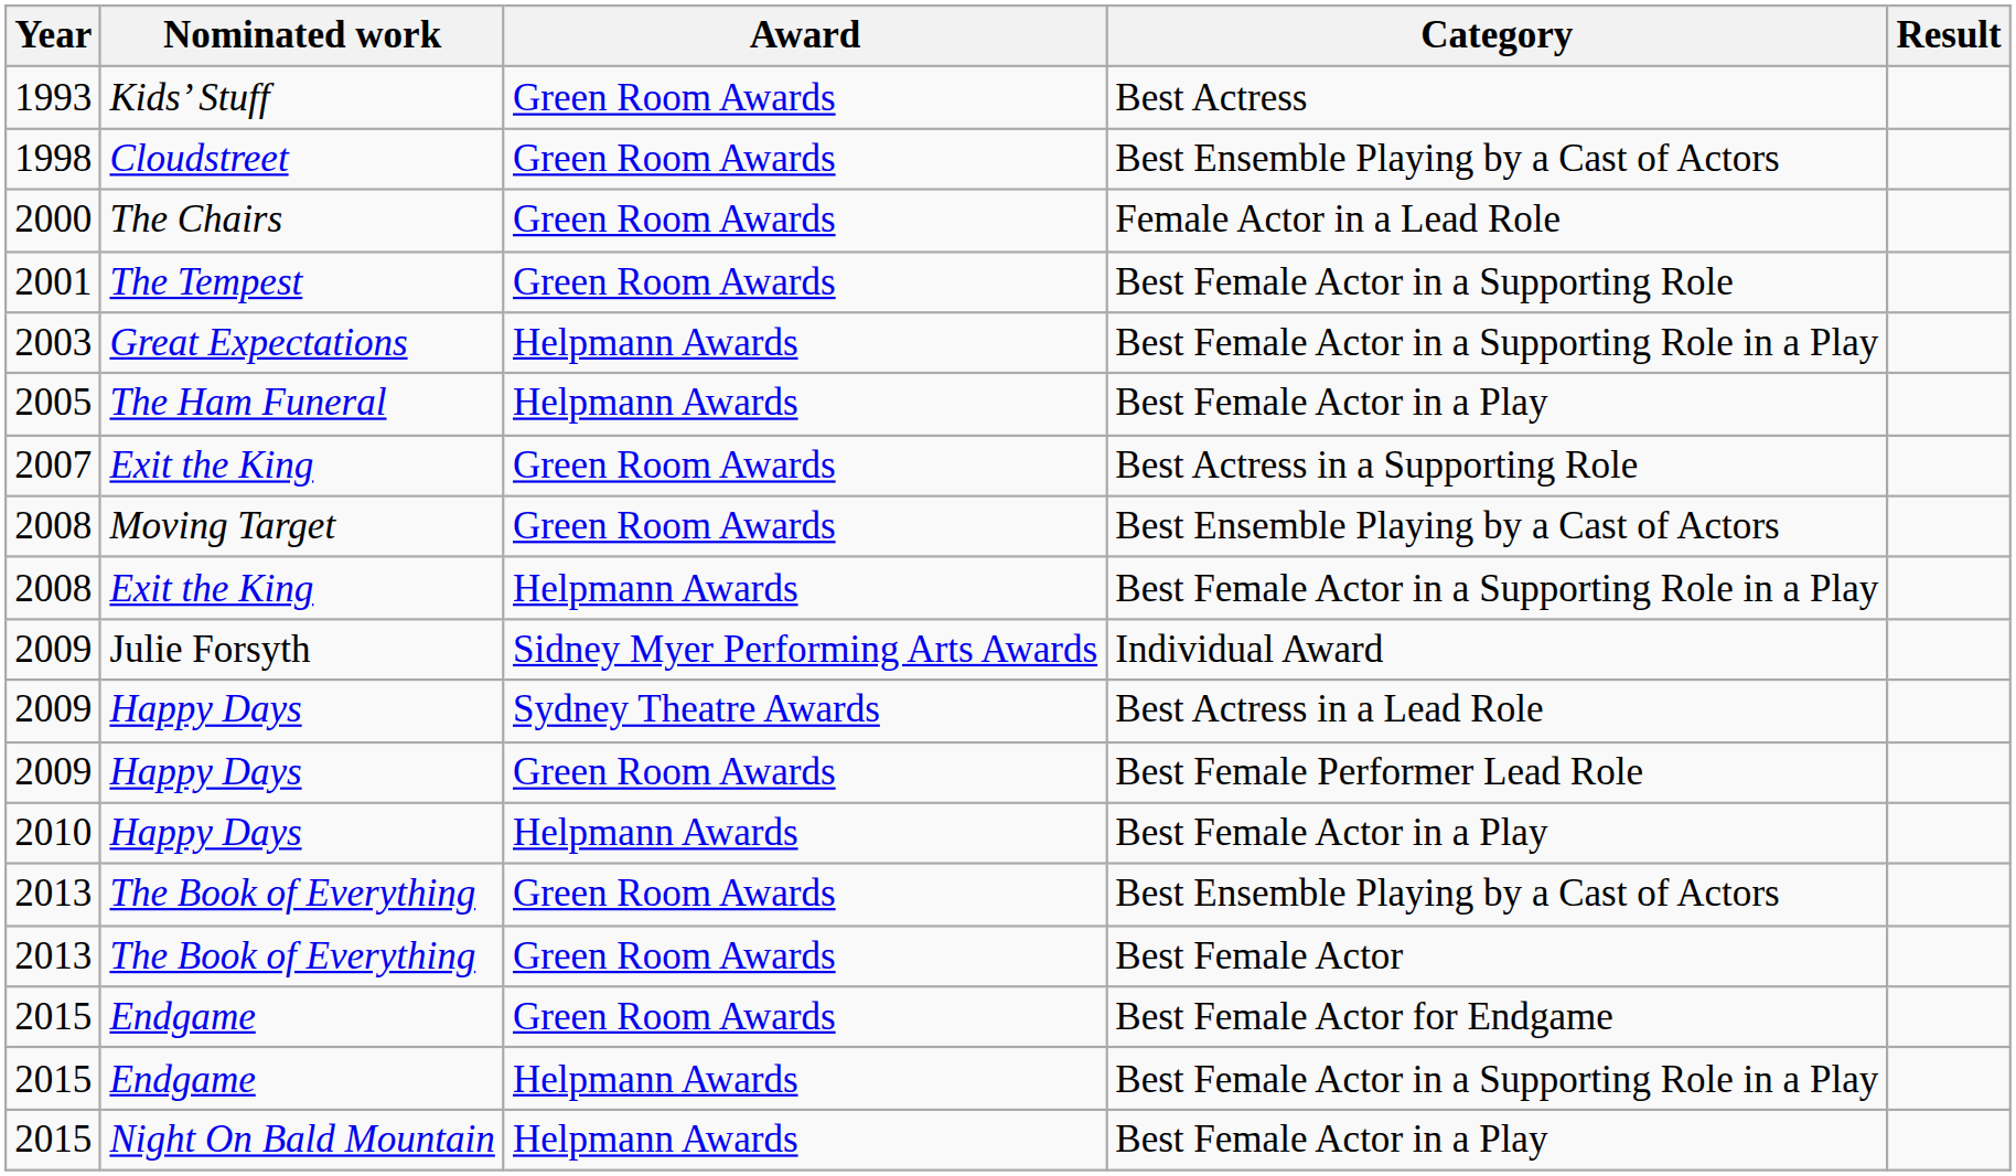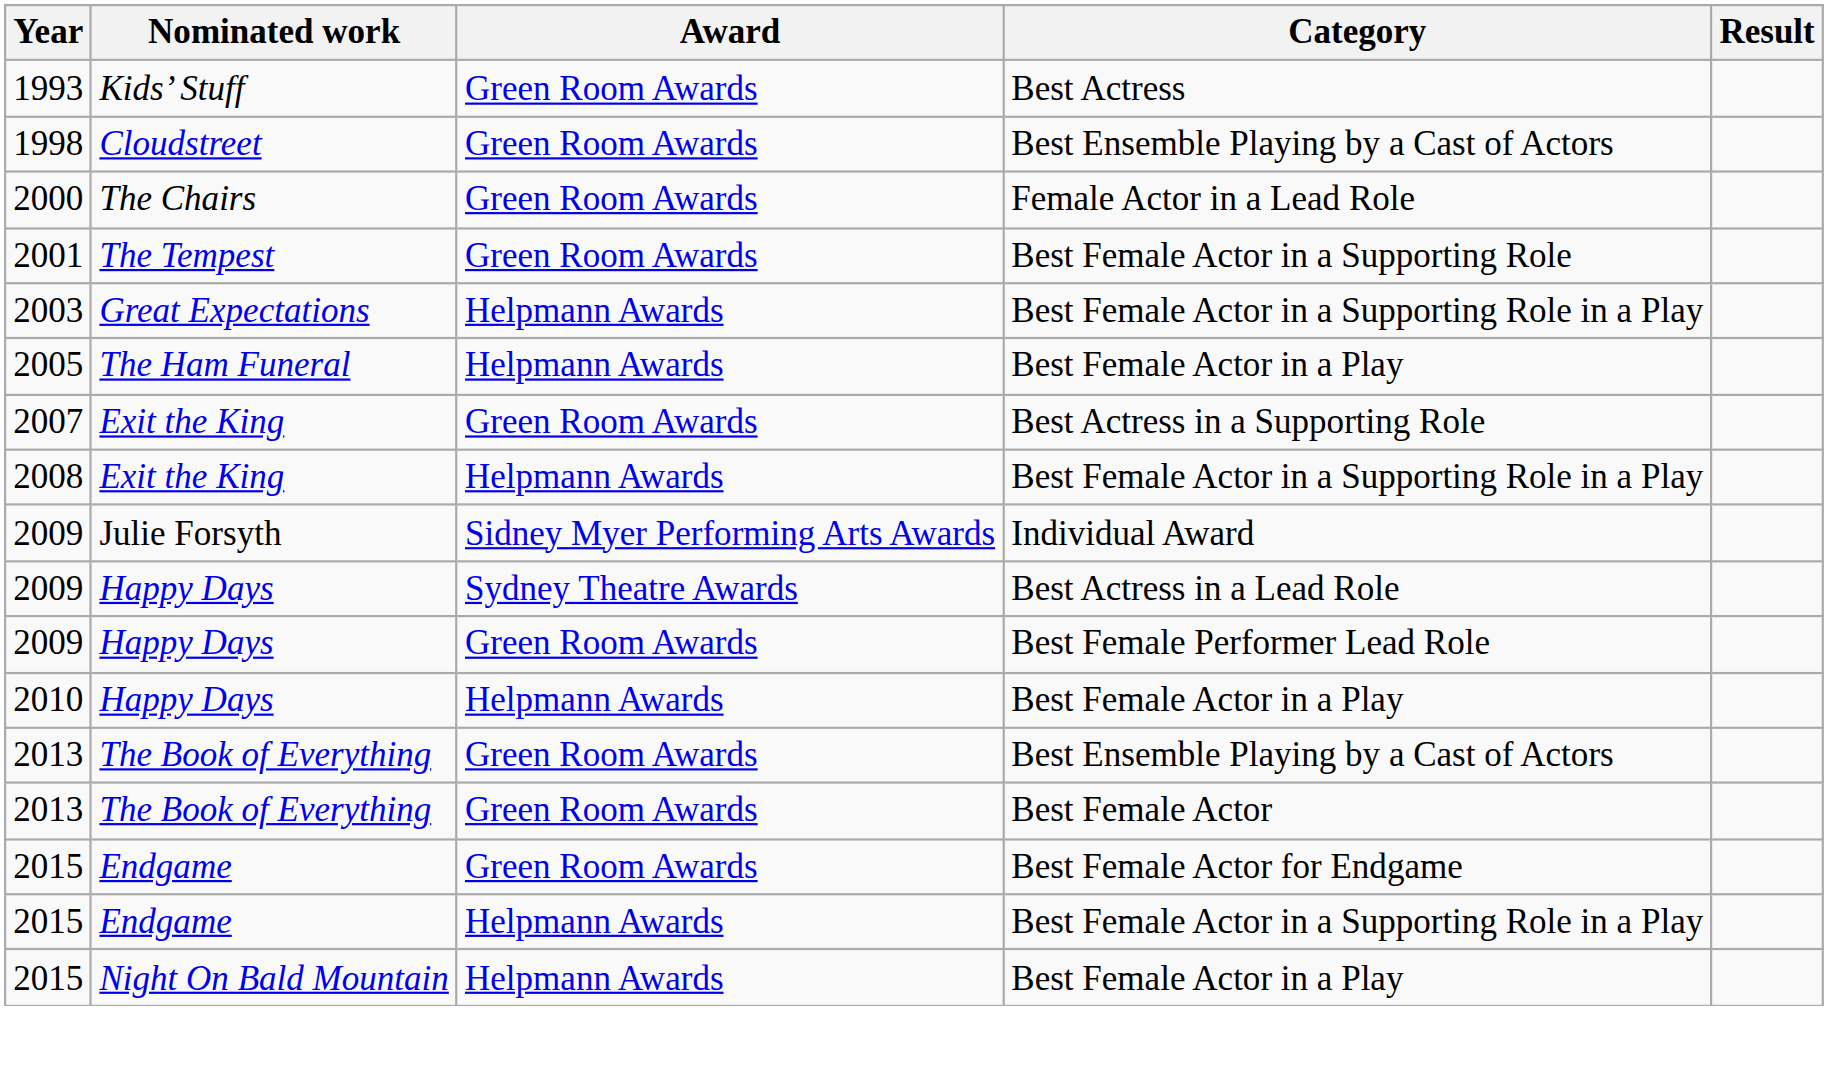- row: 2008 | Moving Target | Green Room Awards | Best Ensemble Playing by a Cast of Actors
